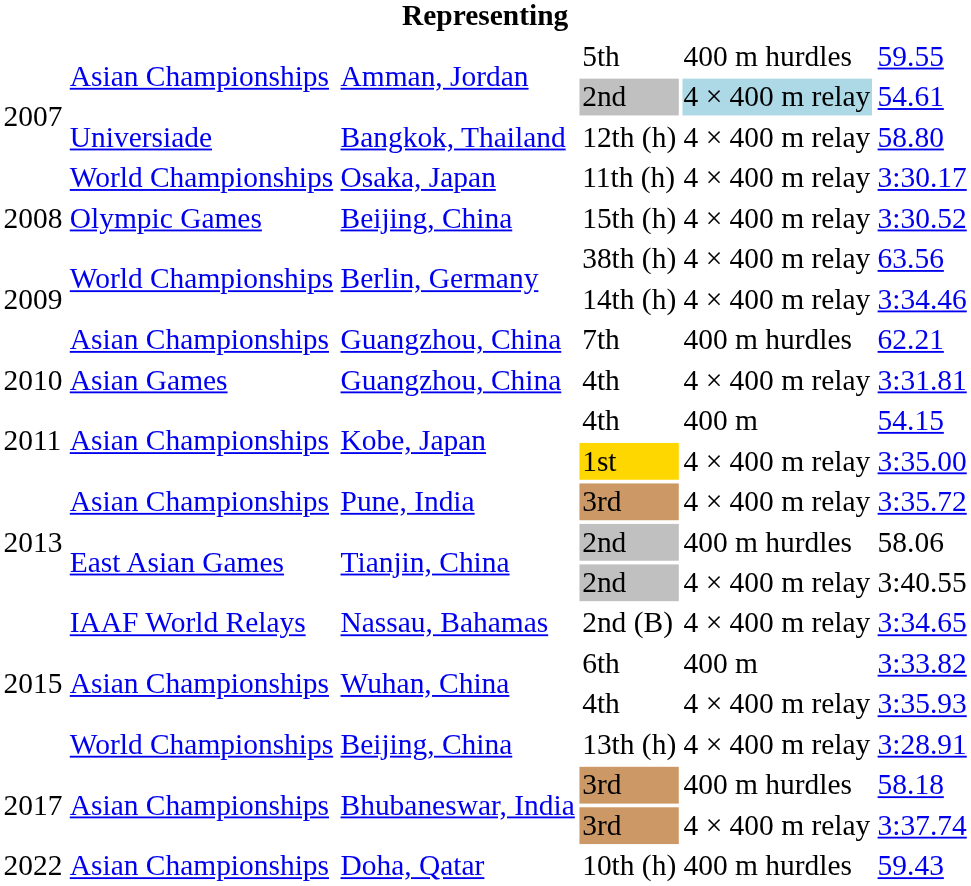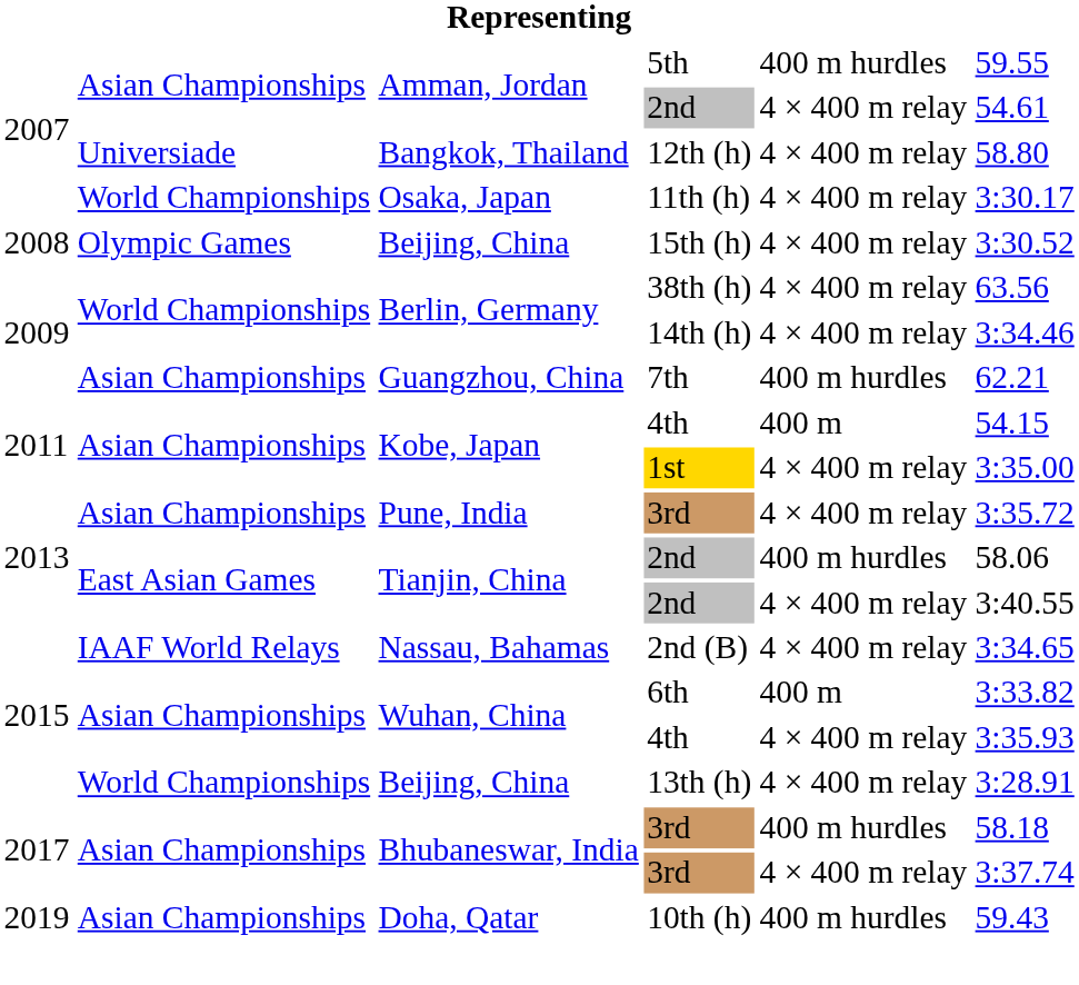Amman, Jordan / 2nd | column 5: lightblue background -> no background
- row: 2010 | Asian Games | Guangzhou, China | 4th | 4 × 400 m relay | 3:31.81
10th (h) | column 1: 2022 -> 2019
